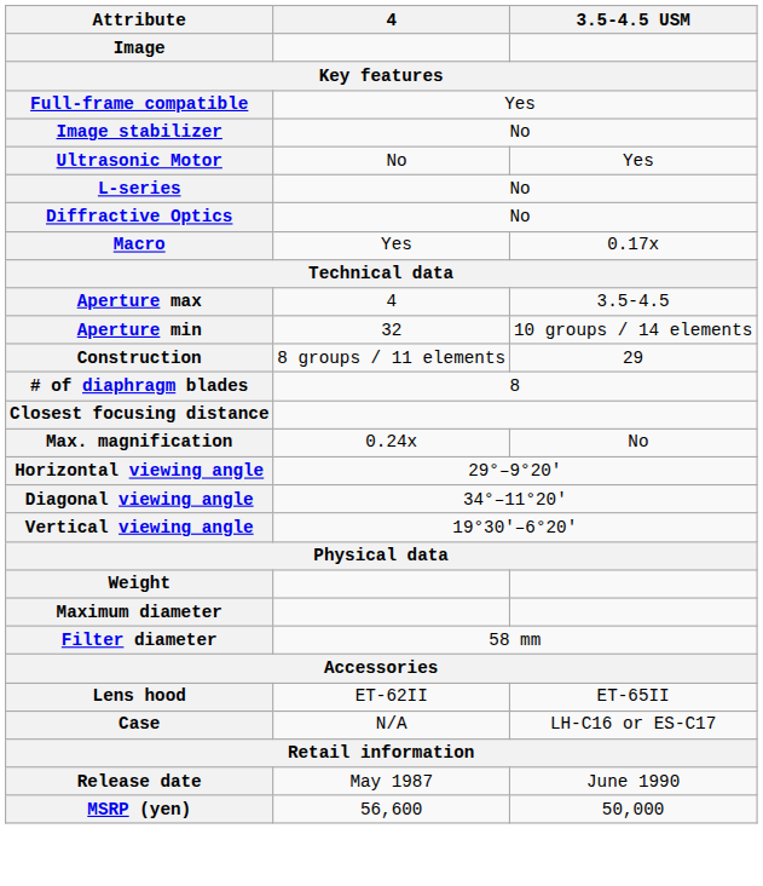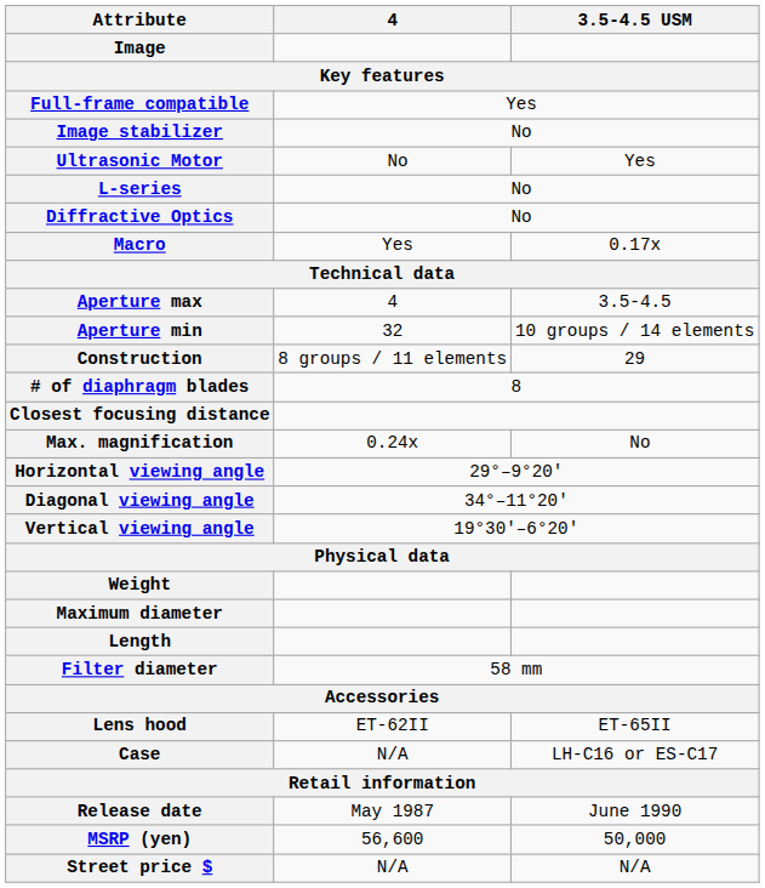+ row: Length
+ row: Street price $ | N/A | N/A
